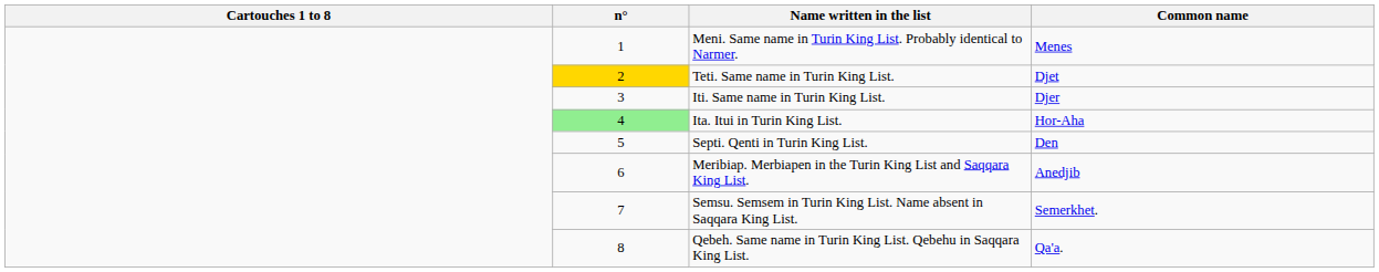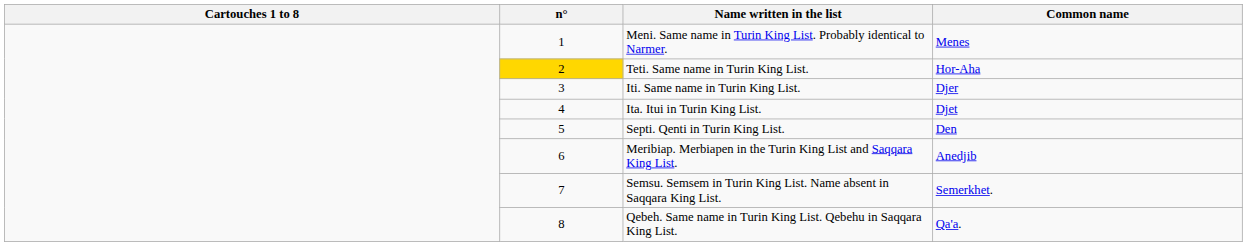Teti. Same name in Turin King List. | Common name: Djet -> Hor-Aha
Ita. Itui in Turin King List. | n°: lightgreen background -> no background
Ita. Itui in Turin King List. | Common name: Hor-Aha -> Djet
